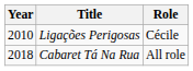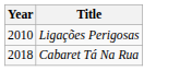- column: Role | Cécile | All role
